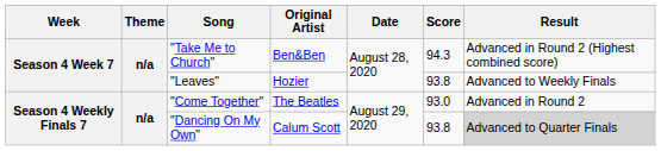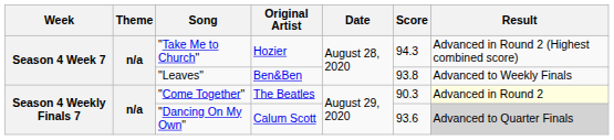"Take Me to Church" | Original Artist: Ben&Ben -> Hozier
"Leaves" | Original Artist: Hozier -> Ben&Ben
"Come Together" | Score: 93.0 -> 90.3
"Come Together" | Result: no background -> lightyellow background
"Dancing On My Own" | Score: 93.8 -> 93.6
